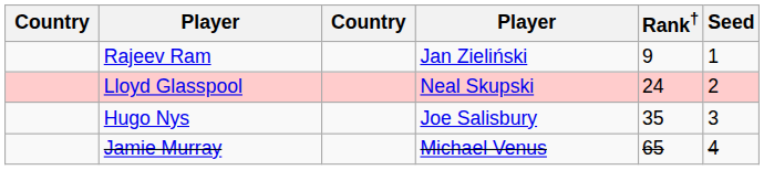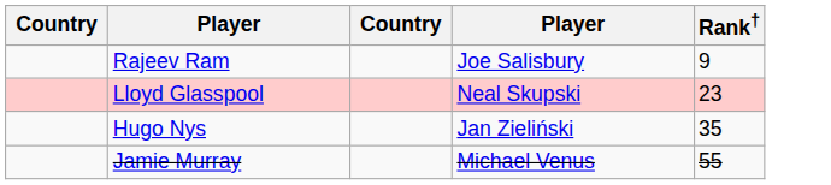- column: Seed | 1 | 2 | 3 | 4
Rajeev Ram | column 4: Jan Zieliński -> Joe Salisbury
Lloyd Glasspool | Rank†: 24 -> 23
Hugo Nys | column 4: Joe Salisbury -> Jan Zieliński
Jamie Murray | Rank†: 65 -> 55
